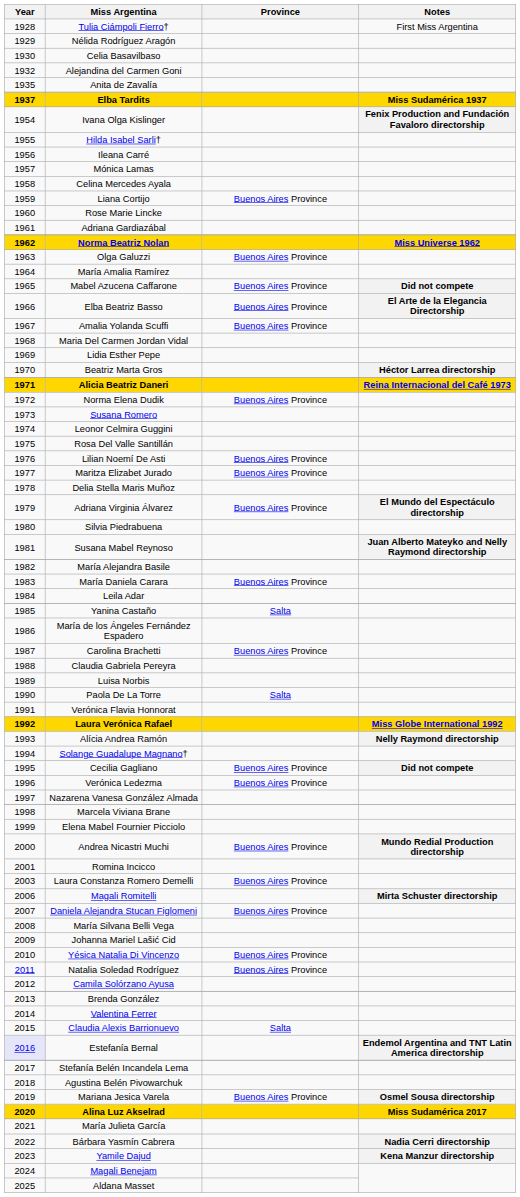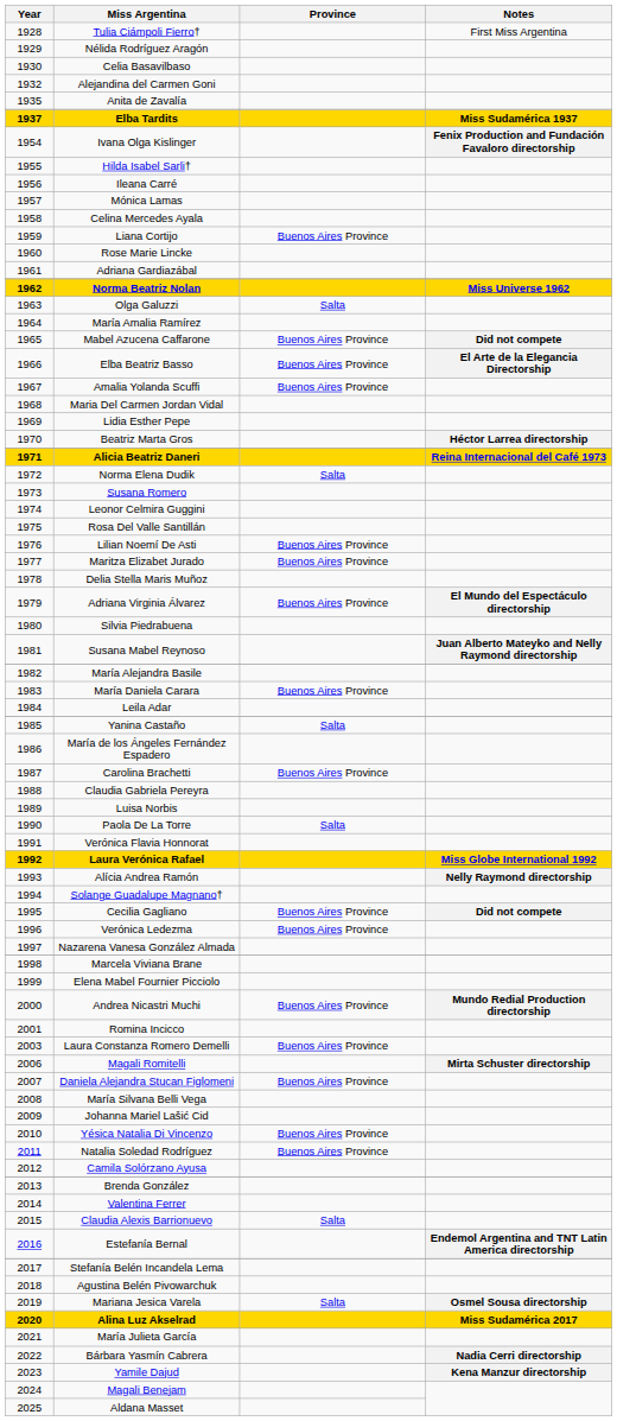Olga Galuzzi | Province: Buenos Aires Province -> Salta
Norma Elena Dudik | Province: Buenos Aires Province -> Salta
Estefanía Bernal | Year: lavender background -> no background
Mariana Jesica Varela | Province: Buenos Aires Province -> Salta
